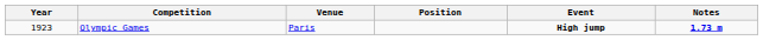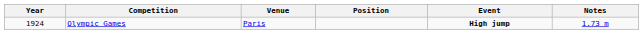Olympic Games | Year: 1923 -> 1924
Olympic Games | Notes: bold -> normal
